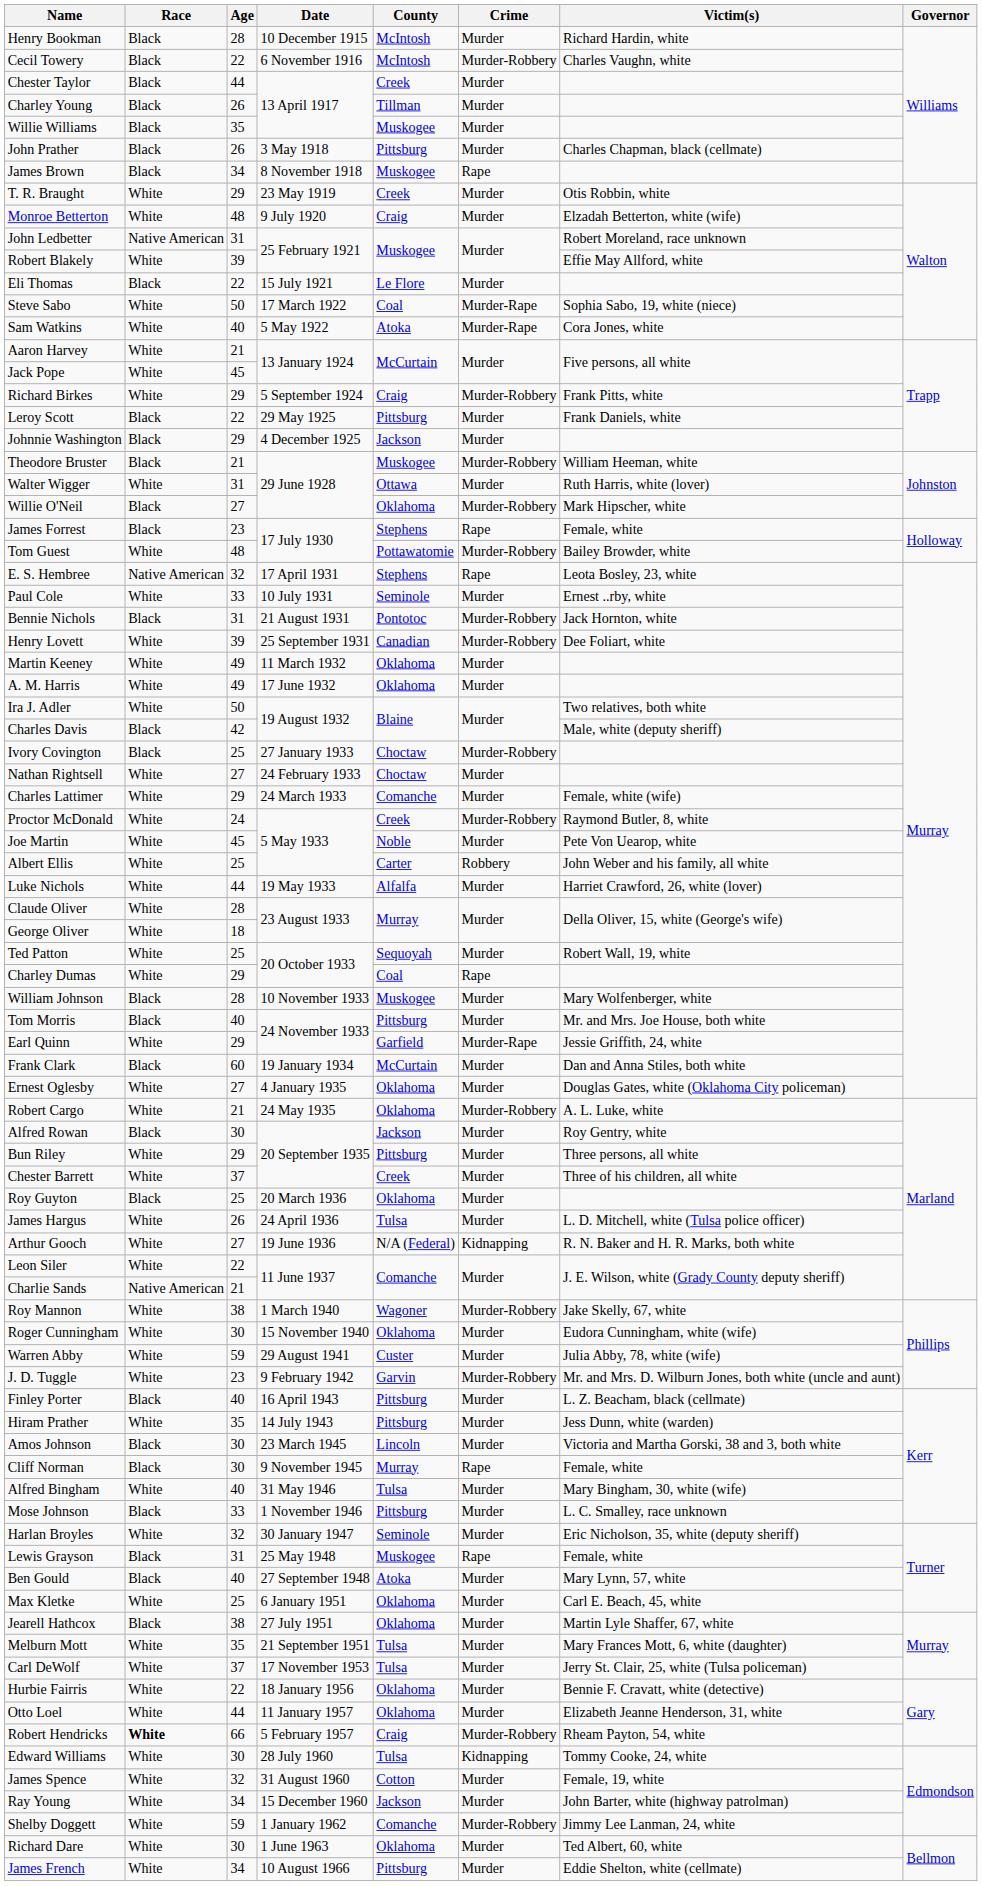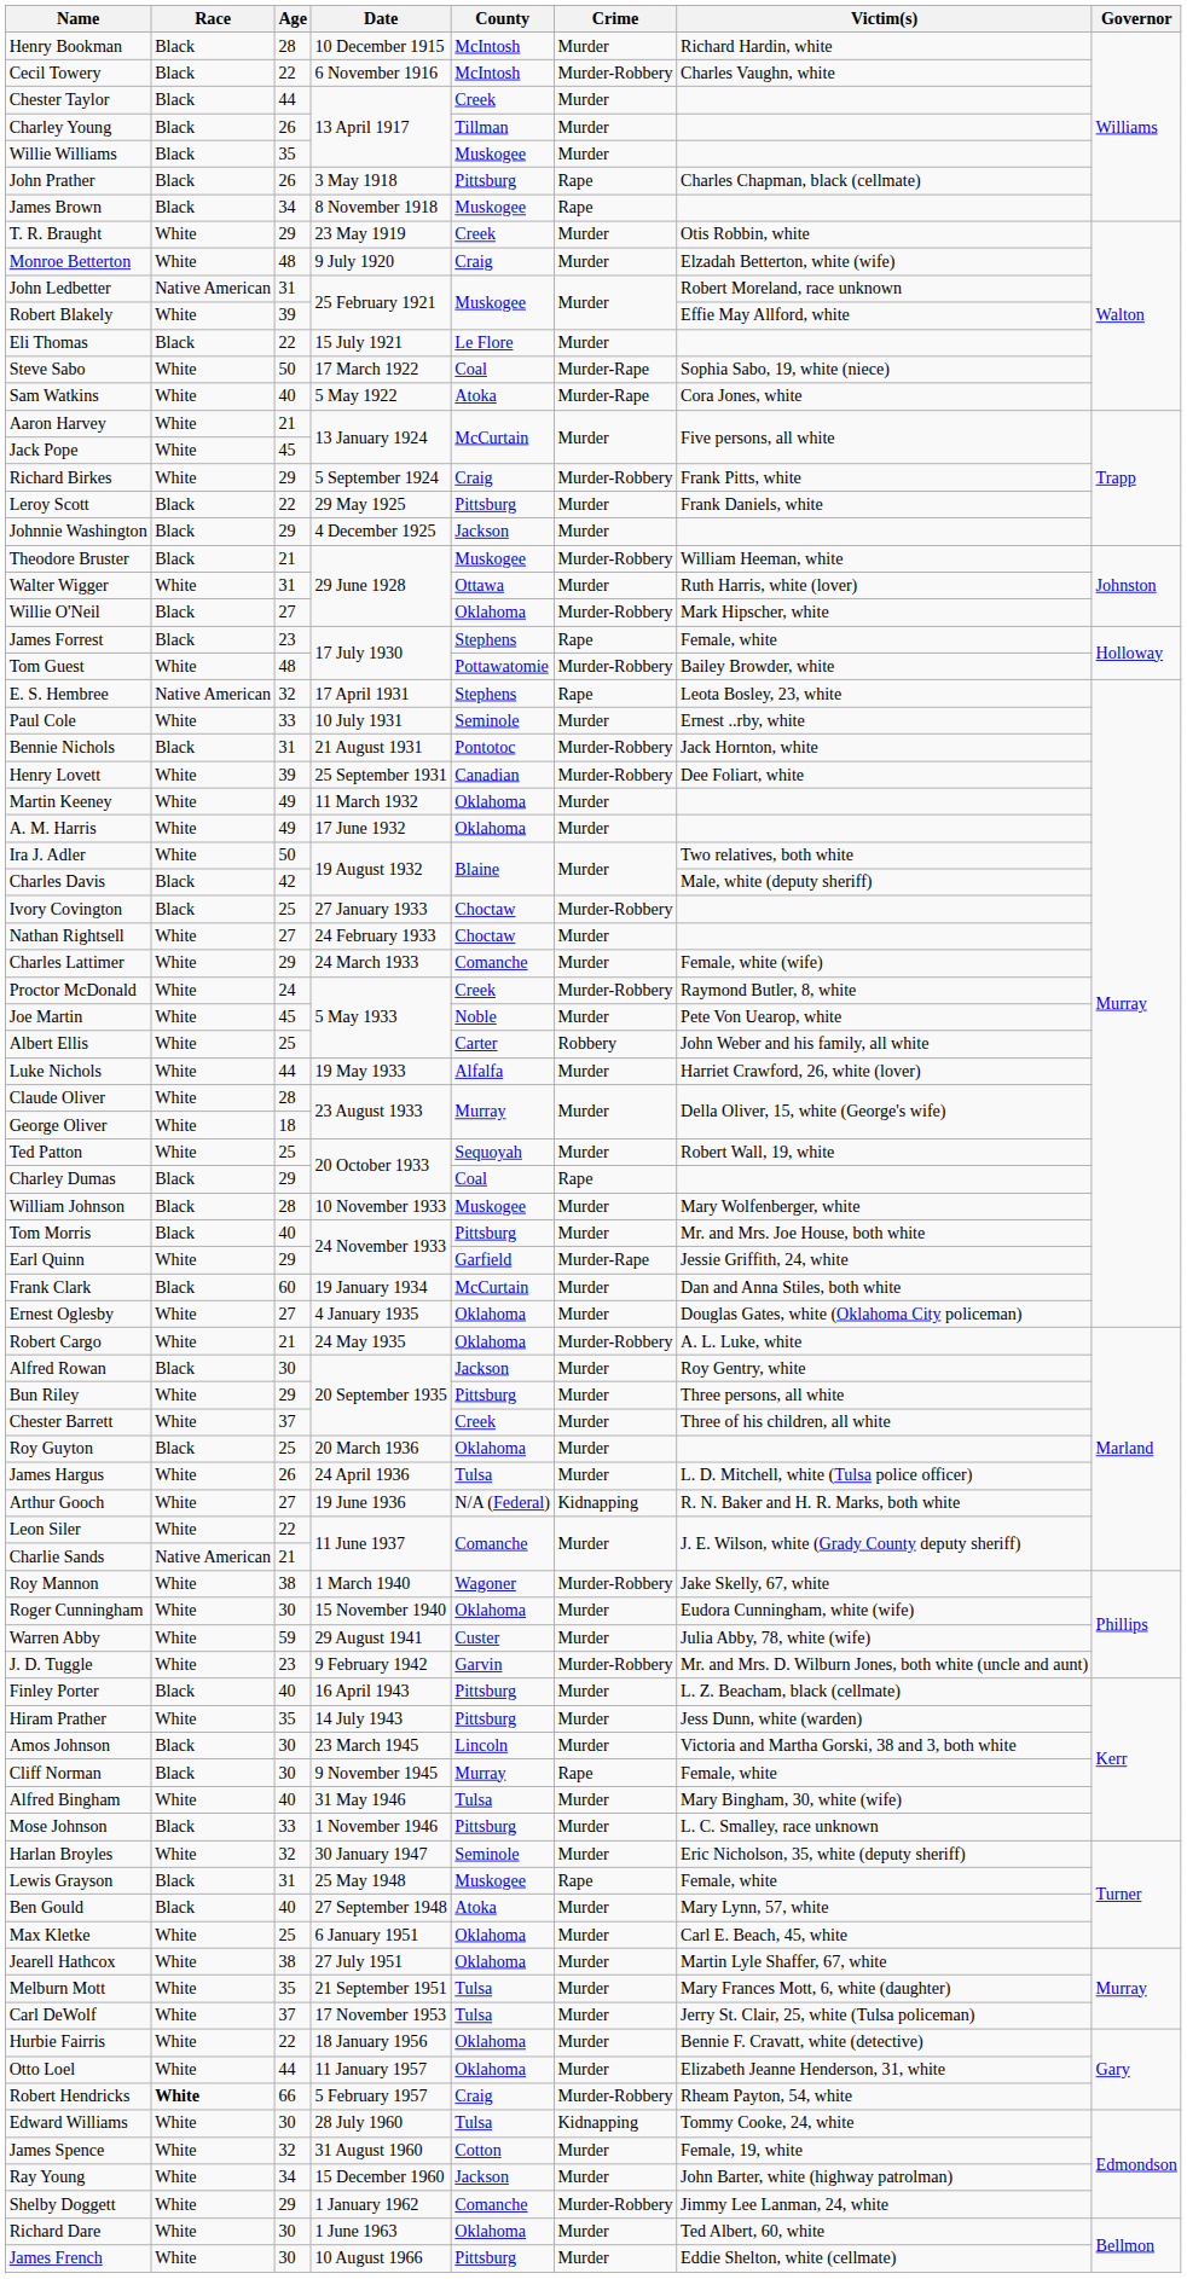John Prather | Crime: Murder -> Rape
Charley Dumas | Race: White -> Black
Jearell Hathcox | Race: Black -> White
Shelby Doggett | Age: 59 -> 29
James French | Age: 34 -> 30
